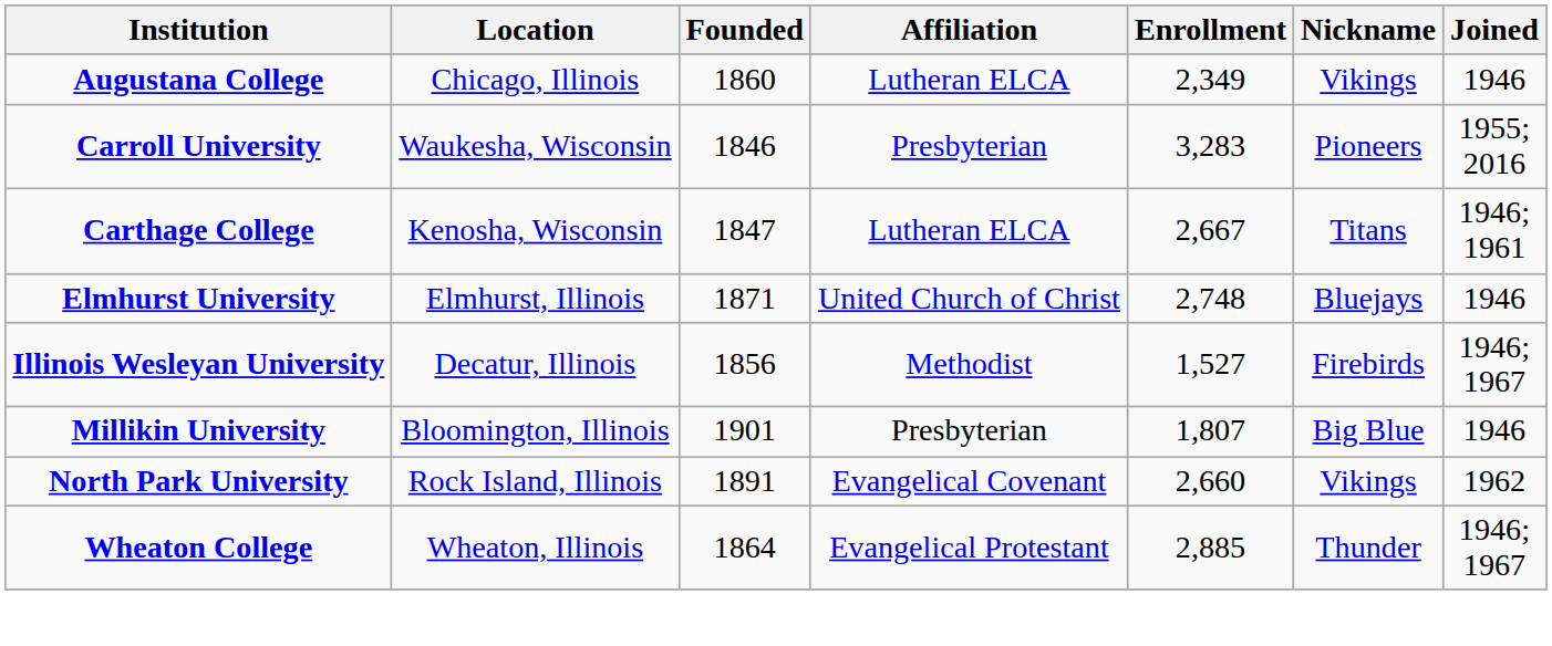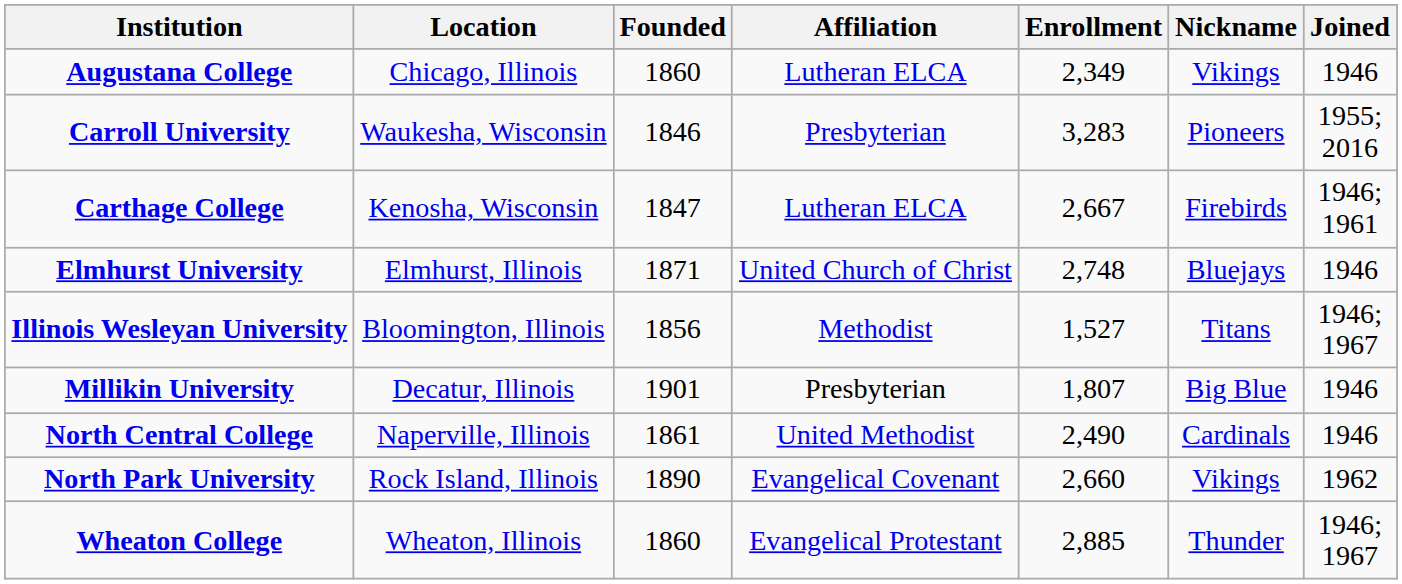Carthage College | Nickname: Titans -> Firebirds
Illinois Wesleyan University | Location: Decatur, Illinois -> Bloomington, Illinois
Illinois Wesleyan University | Nickname: Firebirds -> Titans
Millikin University | Location: Bloomington, Illinois -> Decatur, Illinois
+ row: North Central College | Naperville, Illinois | 1861 | United Methodist | 2,490 | Cardinals | 1946
North Park University | Founded: 1891 -> 1890
Wheaton College | Founded: 1864 -> 1860
